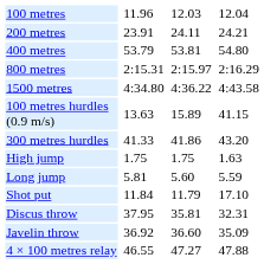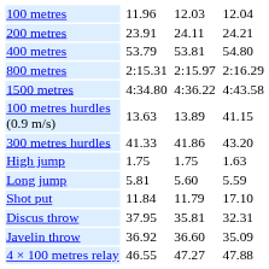100 metres hurdles (0.9 m/s) | column 5: 15.89 -> 13.89
